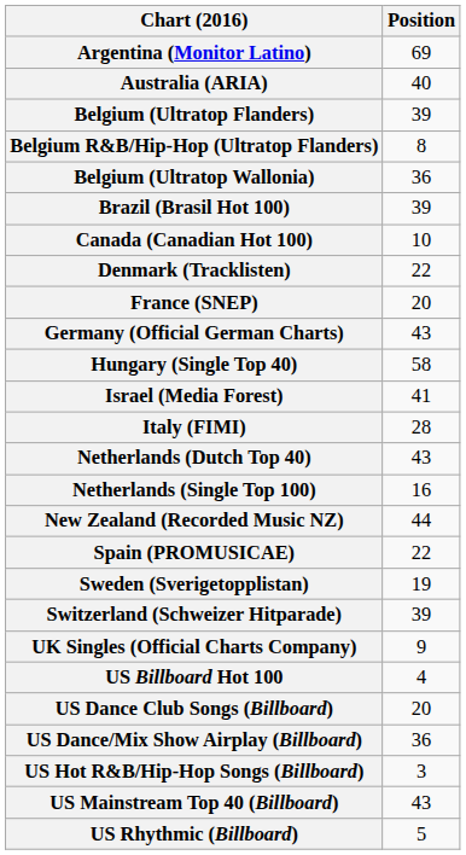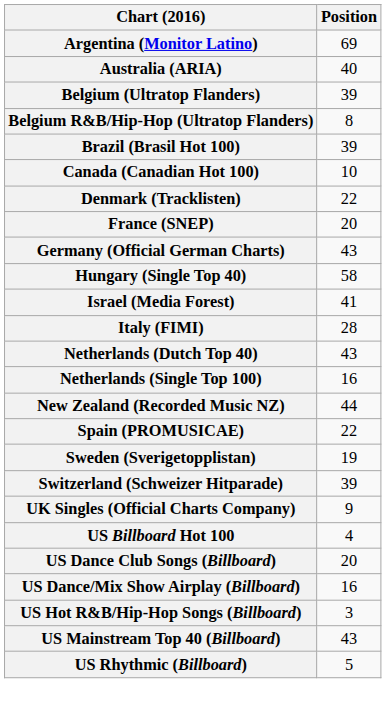- row: Belgium (Ultratop Wallonia) | 36
US Dance/Mix Show Airplay (Billboard) | Position: 36 -> 16
